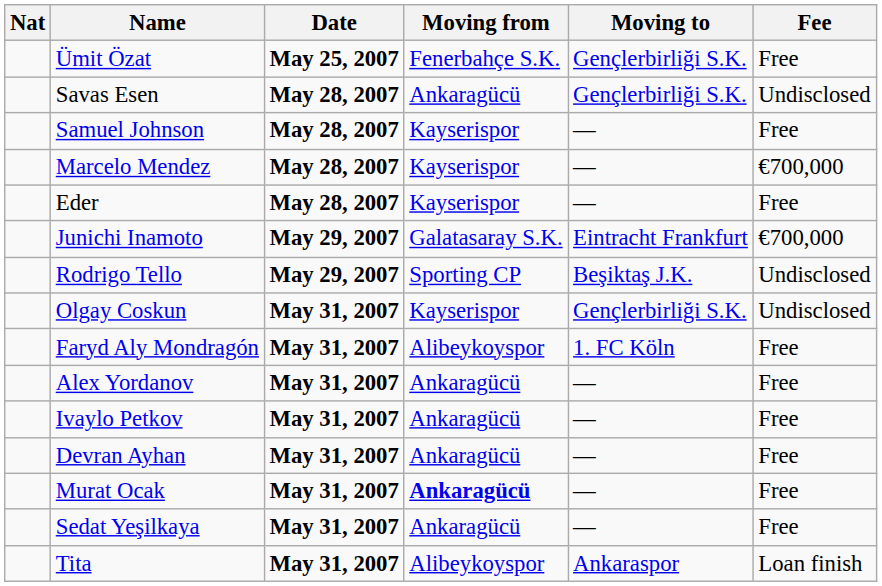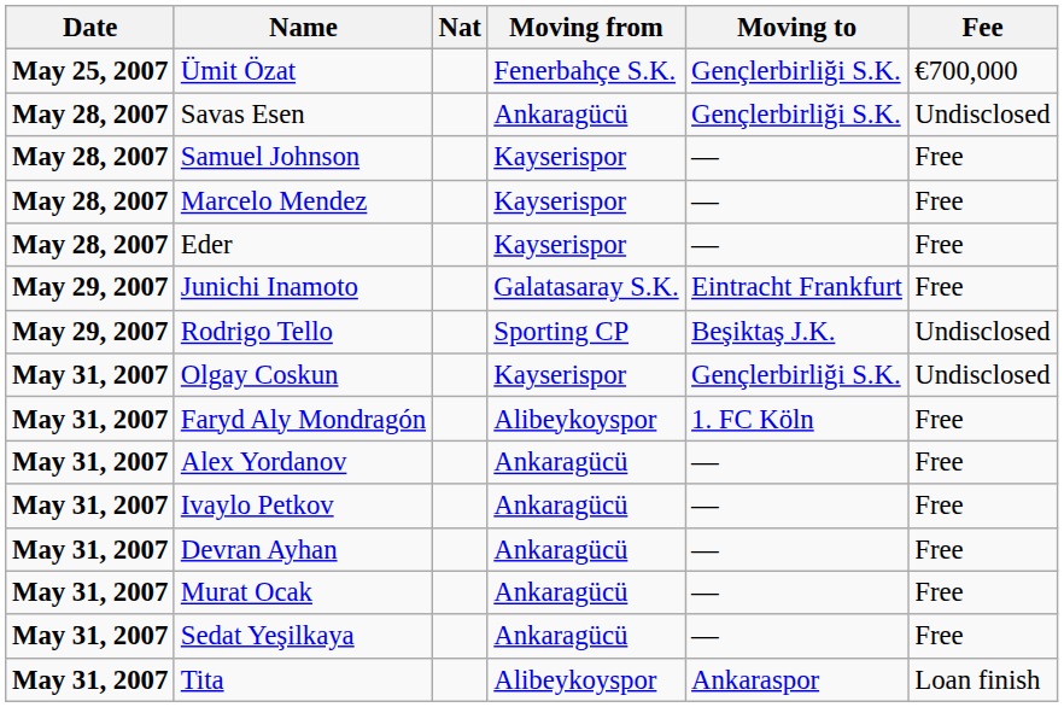columns swapped: Date <-> Nat
Ümit Özat | Fee: Free -> €700,000
Marcelo Mendez | Fee: €700,000 -> Free
Junichi Inamoto | Fee: €700,000 -> Free
Murat Ocak | Moving from: bold -> normal
